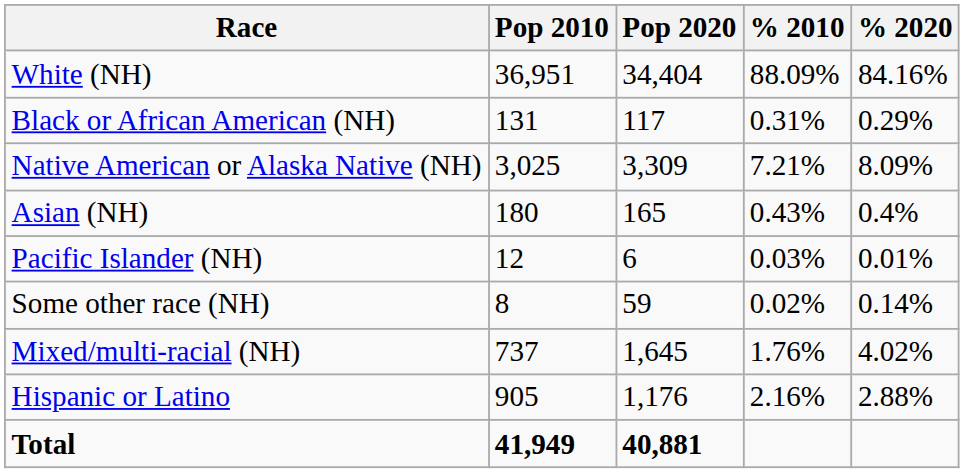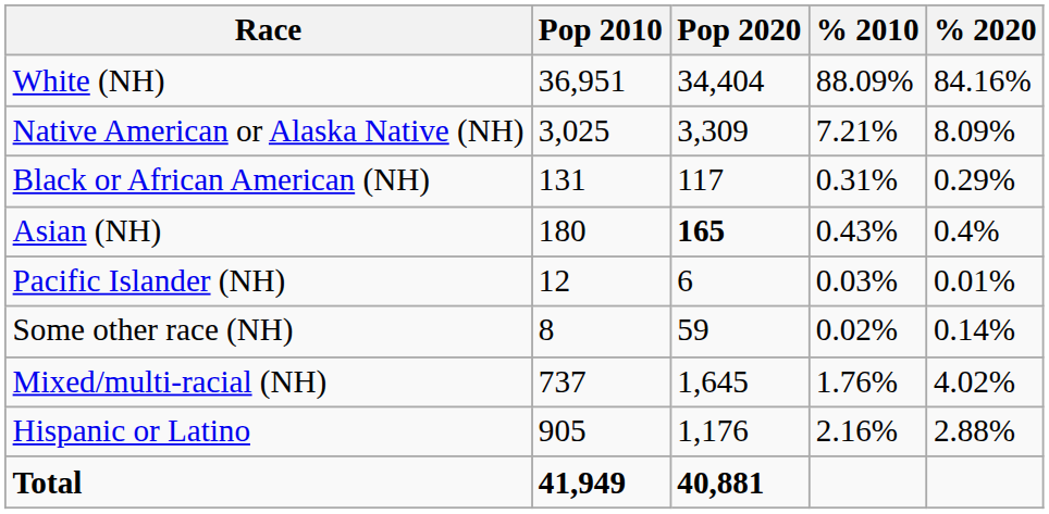rows swapped: Black or African American (NH) <-> Native American or Alaska Native (NH)
Asian (NH) | Pop 2020: normal -> bold
